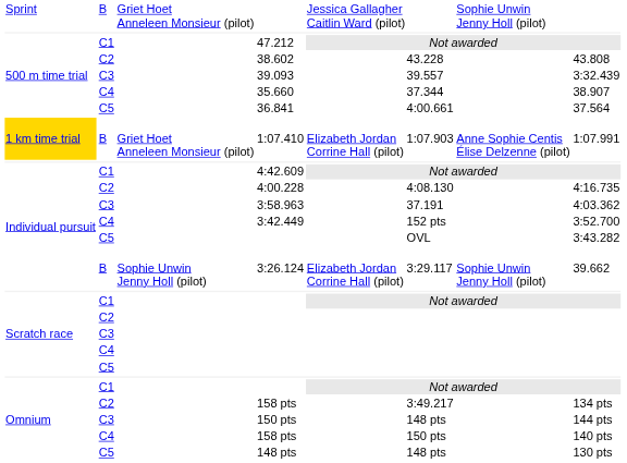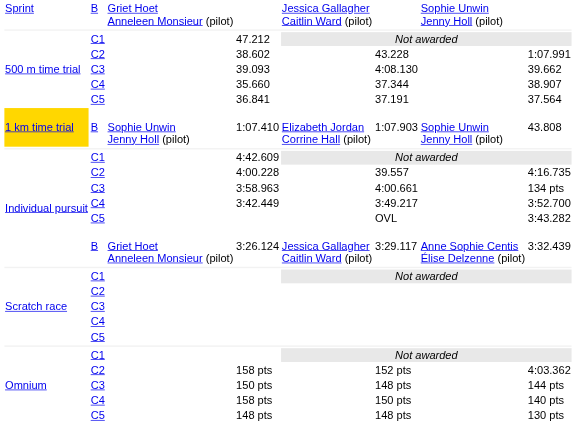38.602 | column 8: 43.808 -> 1:07.991
39.093 | column 6: 39.557 -> 4:08.130
39.093 | column 8: 3:32.439 -> 39.662
36.841 | column 6: 4:00.661 -> 37.191
1:07.410 | column 3: Griet Hoet Anneleen Monsieur (pilot) -> Sophie Unwin Jenny Holl (pilot)
1:07.410 | column 7: Anne Sophie Centis Élise Delzenne (pilot) -> Sophie Unwin Jenny Holl (pilot)
1:07.410 | column 8: 1:07.991 -> 43.808
4:00.228 | column 6: 4:08.130 -> 39.557
3:58.963 | column 6: 37.191 -> 4:00.661
3:58.963 | column 8: 4:03.362 -> 134 pts
3:42.449 | column 6: 152 pts -> 3:49.217
3:26.124 | column 3: Sophie Unwin Jenny Holl (pilot) -> Griet Hoet Anneleen Monsieur (pilot)
3:26.124 | column 5: Elizabeth Jordan Corrine Hall (pilot) -> Jessica Gallagher Caitlin Ward (pilot)
3:26.124 | column 7: Sophie Unwin Jenny Holl (pilot) -> Anne Sophie Centis Élise Delzenne (pilot)
3:26.124 | column 8: 39.662 -> 3:32.439
C2 / 158 pts | column 6: 3:49.217 -> 152 pts
C2 / 158 pts | column 8: 134 pts -> 4:03.362
